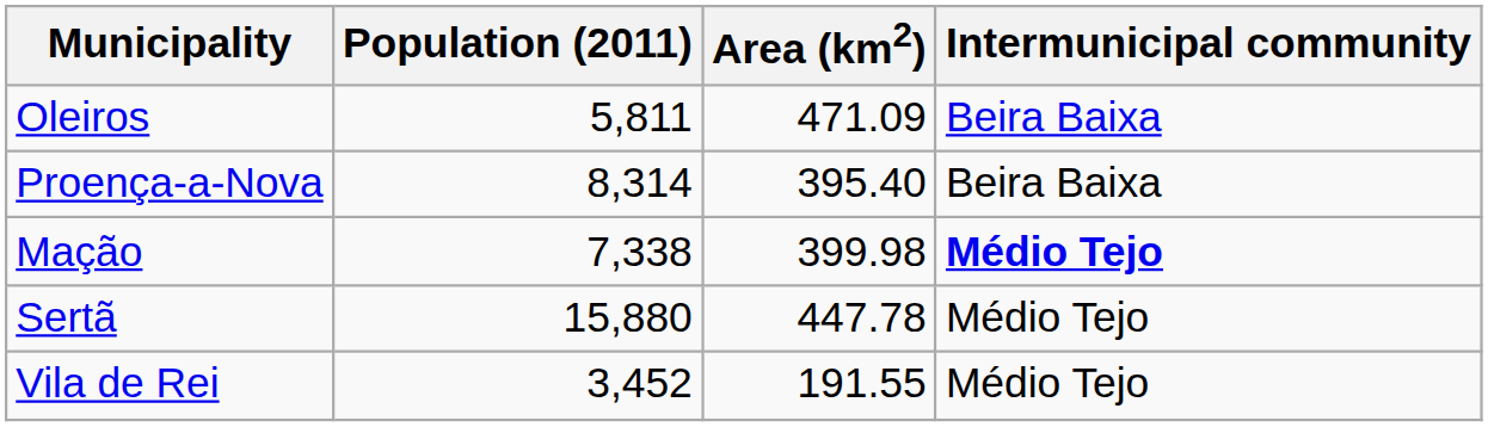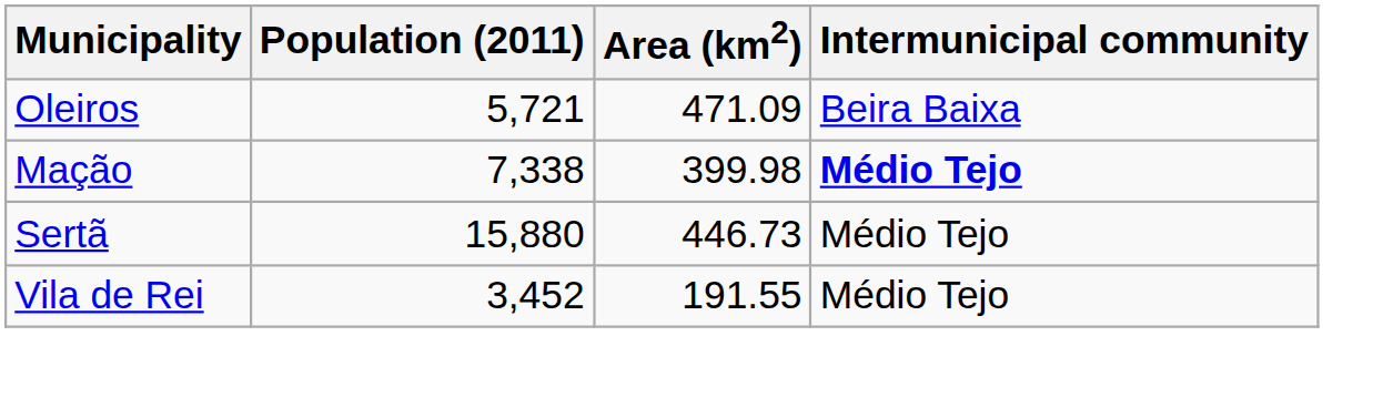Oleiros | Population (2011): 5,811 -> 5,721
- row: Proença-a-Nova | 8,314 | 395.40 | Beira Baixa
Sertã | Area (km2): 447.78 -> 446.73
